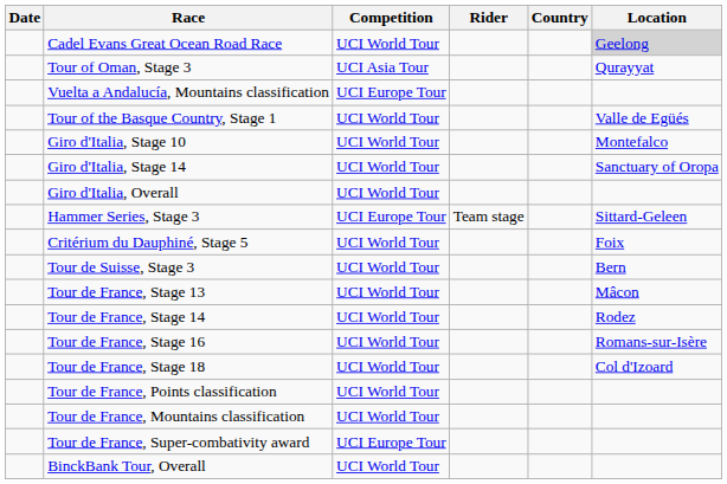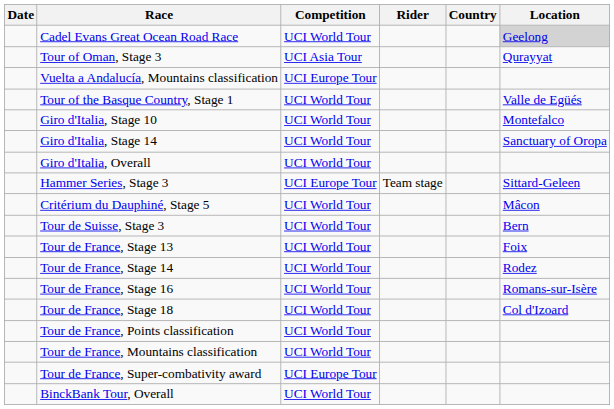Critérium du Dauphiné, Stage 5 | Location: Foix -> Mâcon
Tour de France, Stage 13 | Location: Mâcon -> Foix
